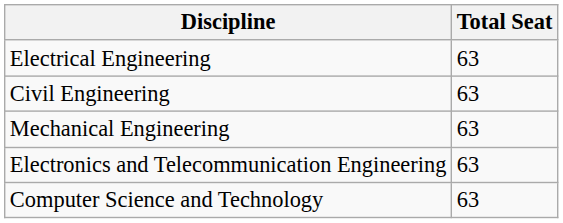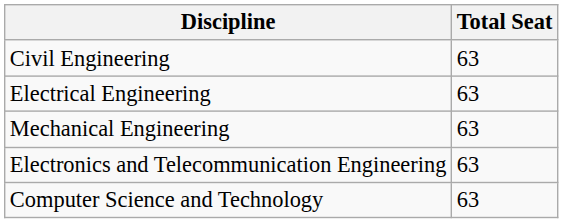rows swapped: Civil Engineering <-> Electrical Engineering
